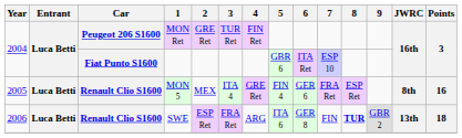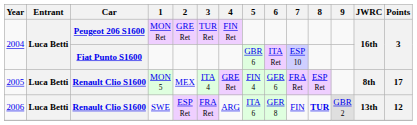MON 5 | Points: 16 -> 17
SWE | Points: 18 -> 12
